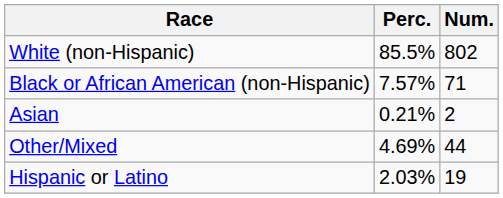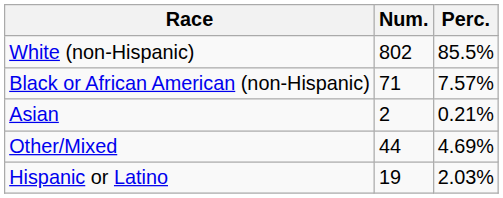columns swapped: Num. <-> Perc.
